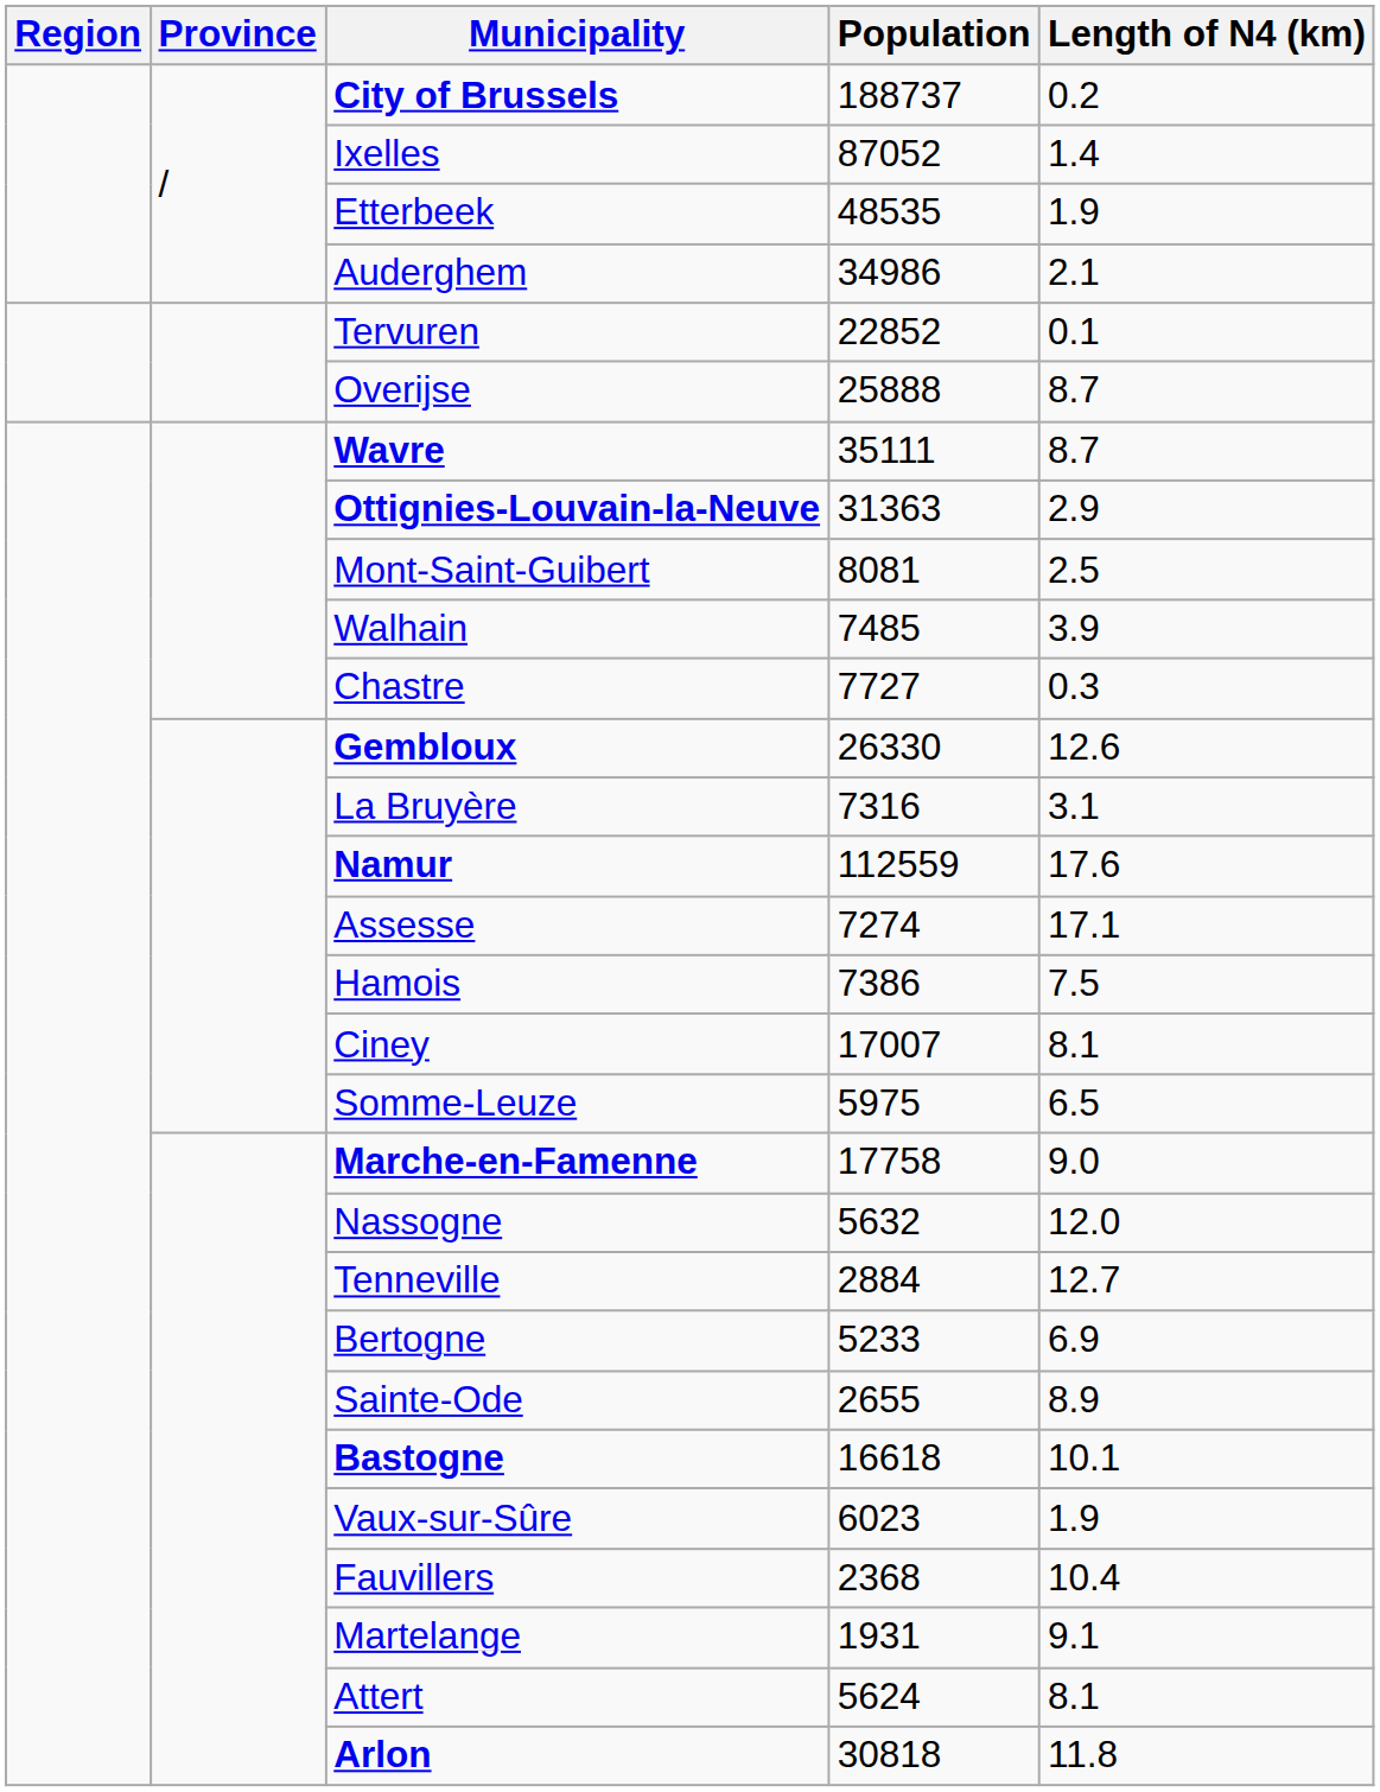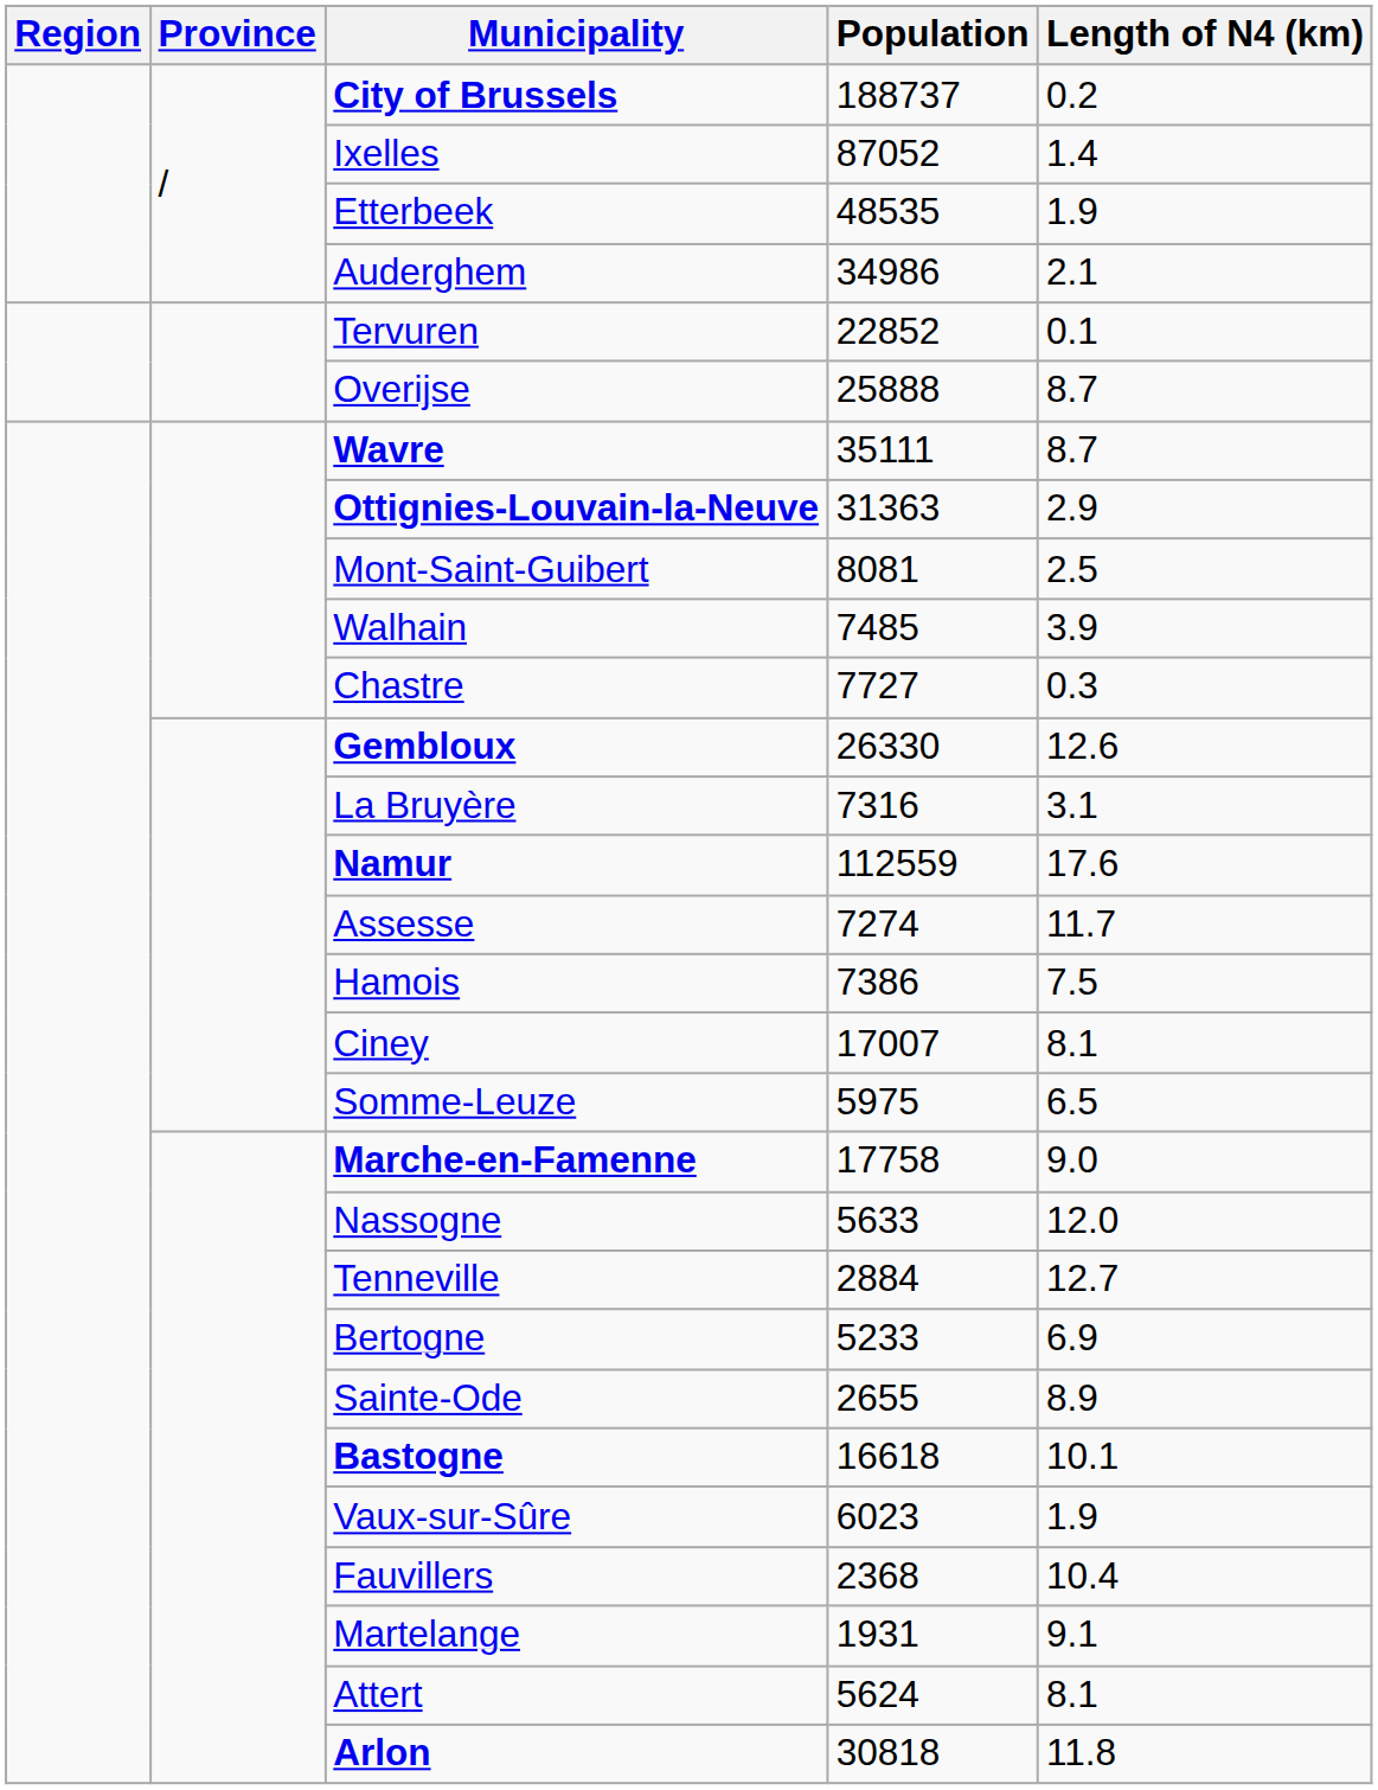Assesse | Length of N4 (km): 17.1 -> 11.7
Nassogne | Population: 5632 -> 5633
